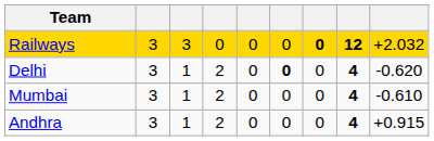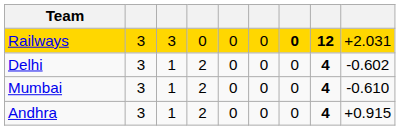Railways | column 9: +2.032 -> +2.031
Delhi | column 6: bold -> normal
Delhi | column 9: -0.620 -> -0.602
